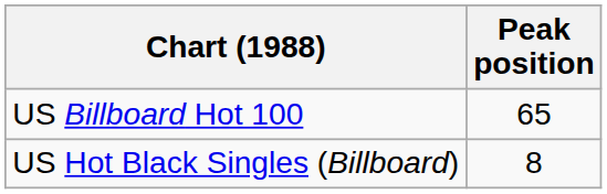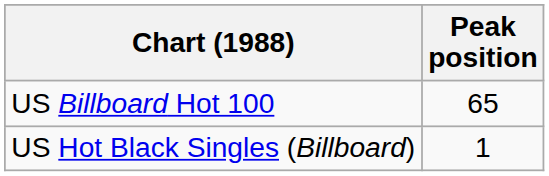US Hot Black Singles (Billboard) | Peak position: 8 -> 1
